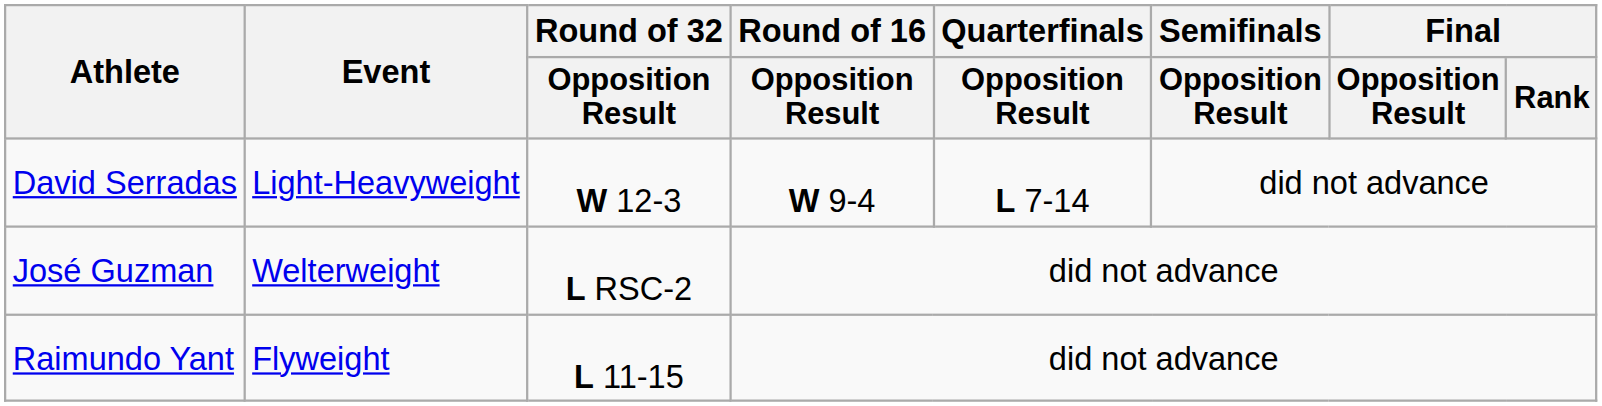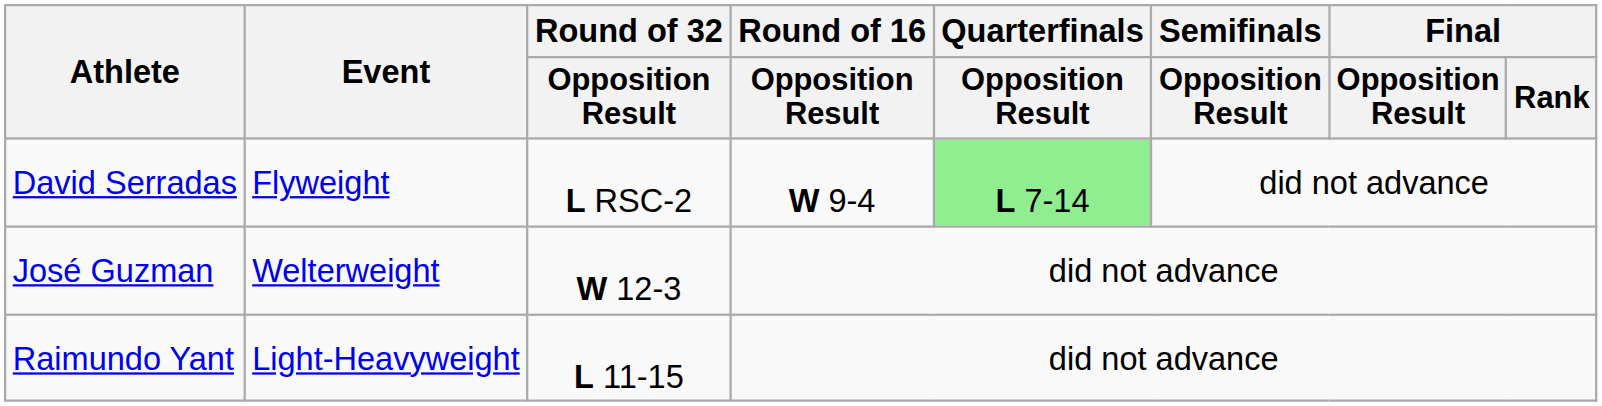David Serradas | Event: Light-Heavyweight -> Flyweight
David Serradas | Round of 32 / Opposition Result: W 12-3 -> L RSC-2
David Serradas | Quarterfinals / Opposition Result: no background -> lightgreen background
José Guzman | Round of 32 / Opposition Result: L RSC-2 -> W 12-3
Raimundo Yant | Event: Flyweight -> Light-Heavyweight
